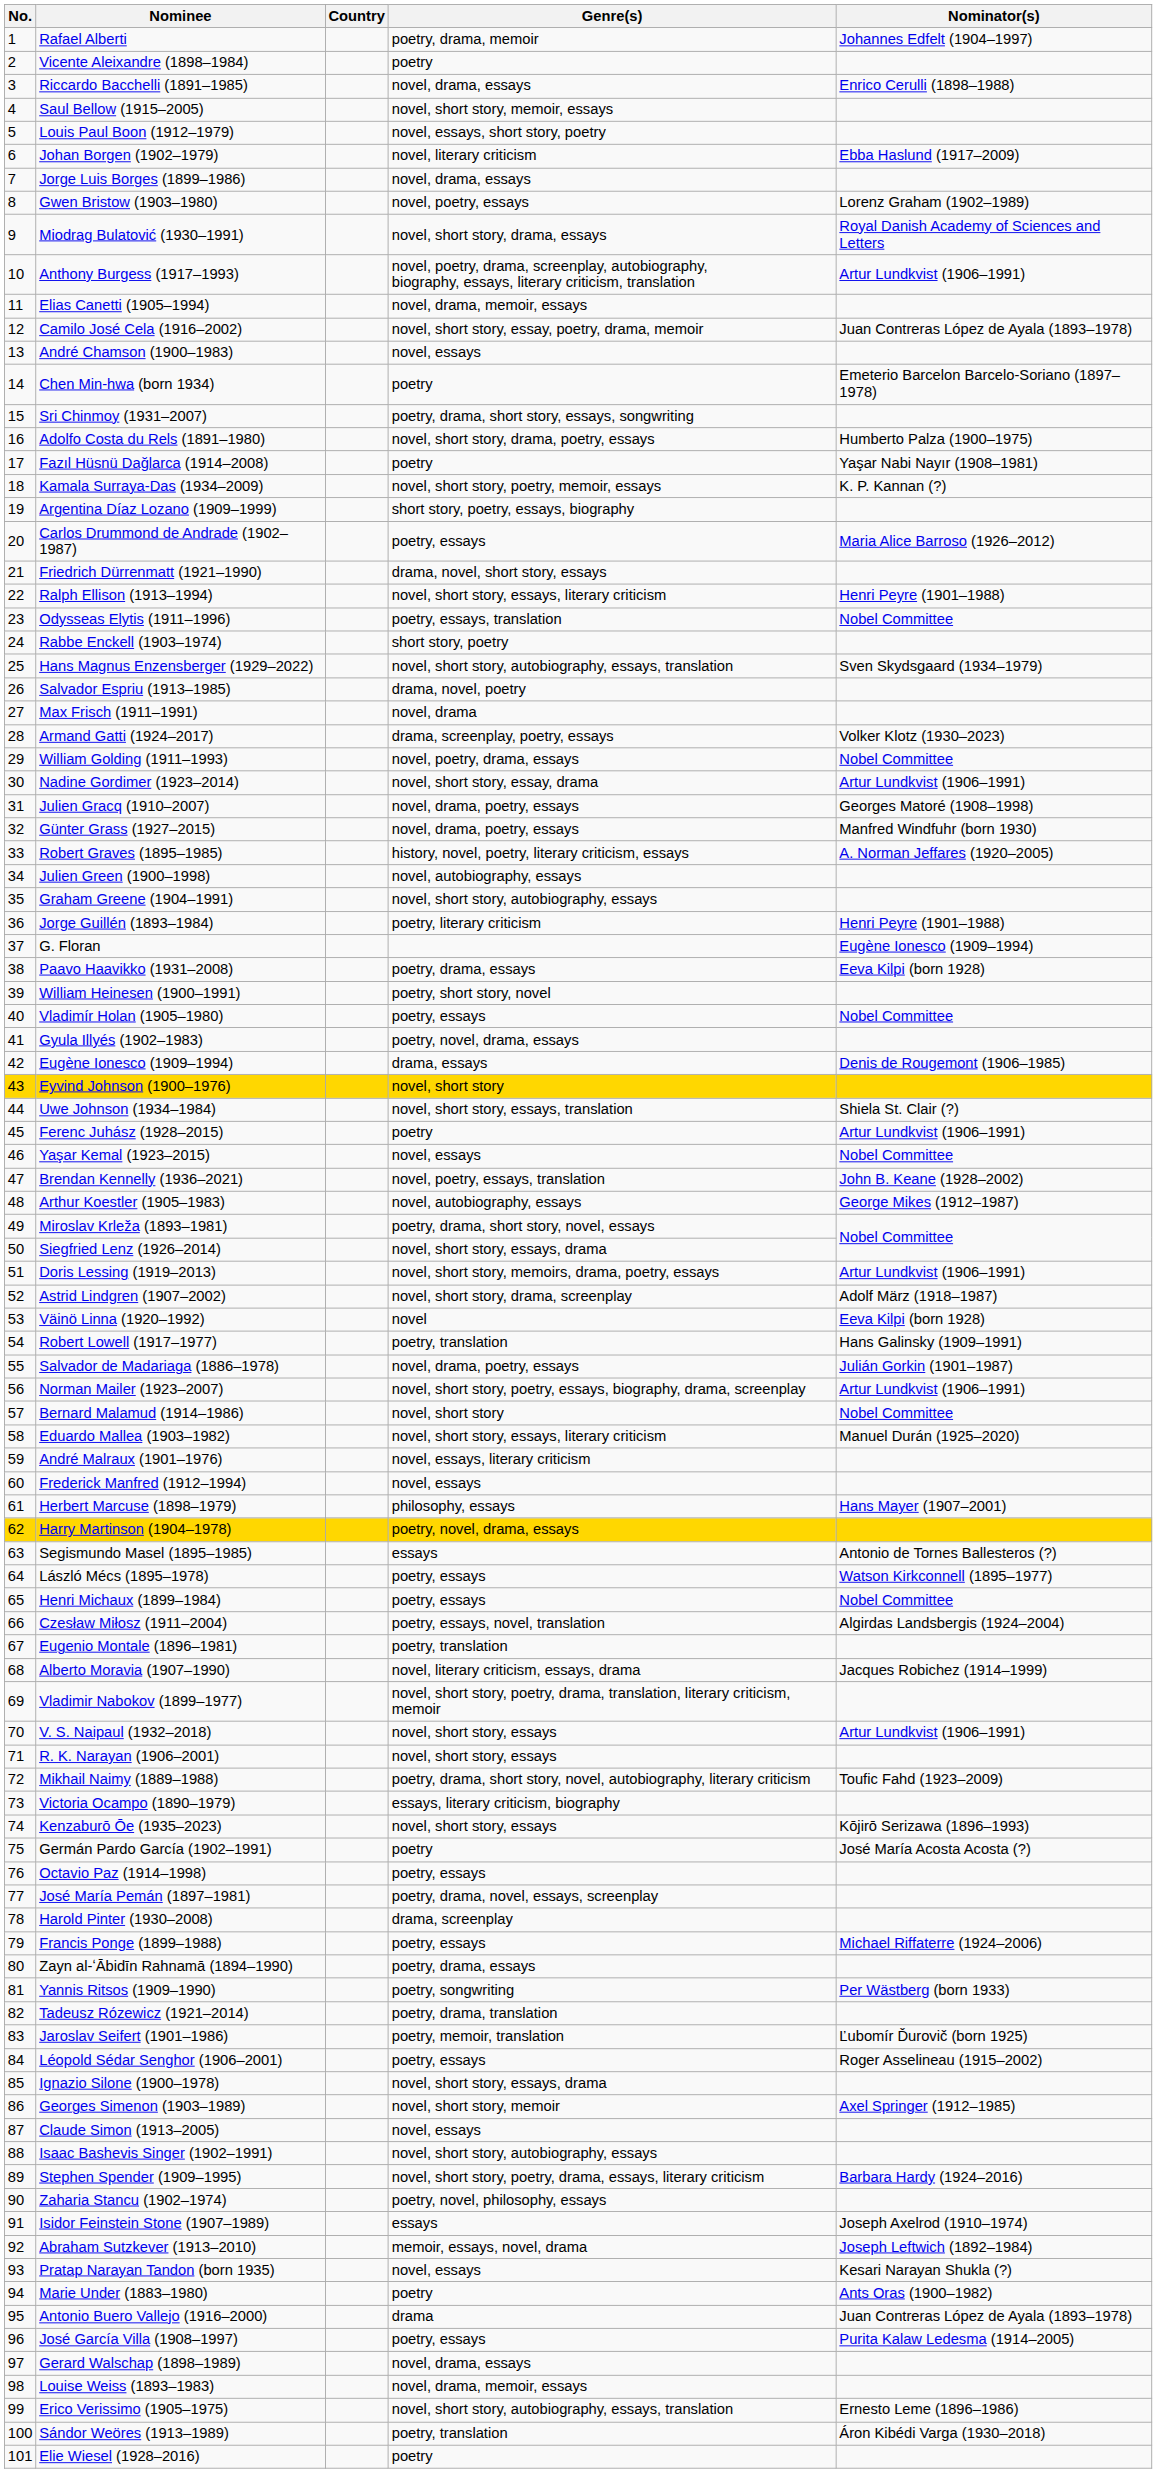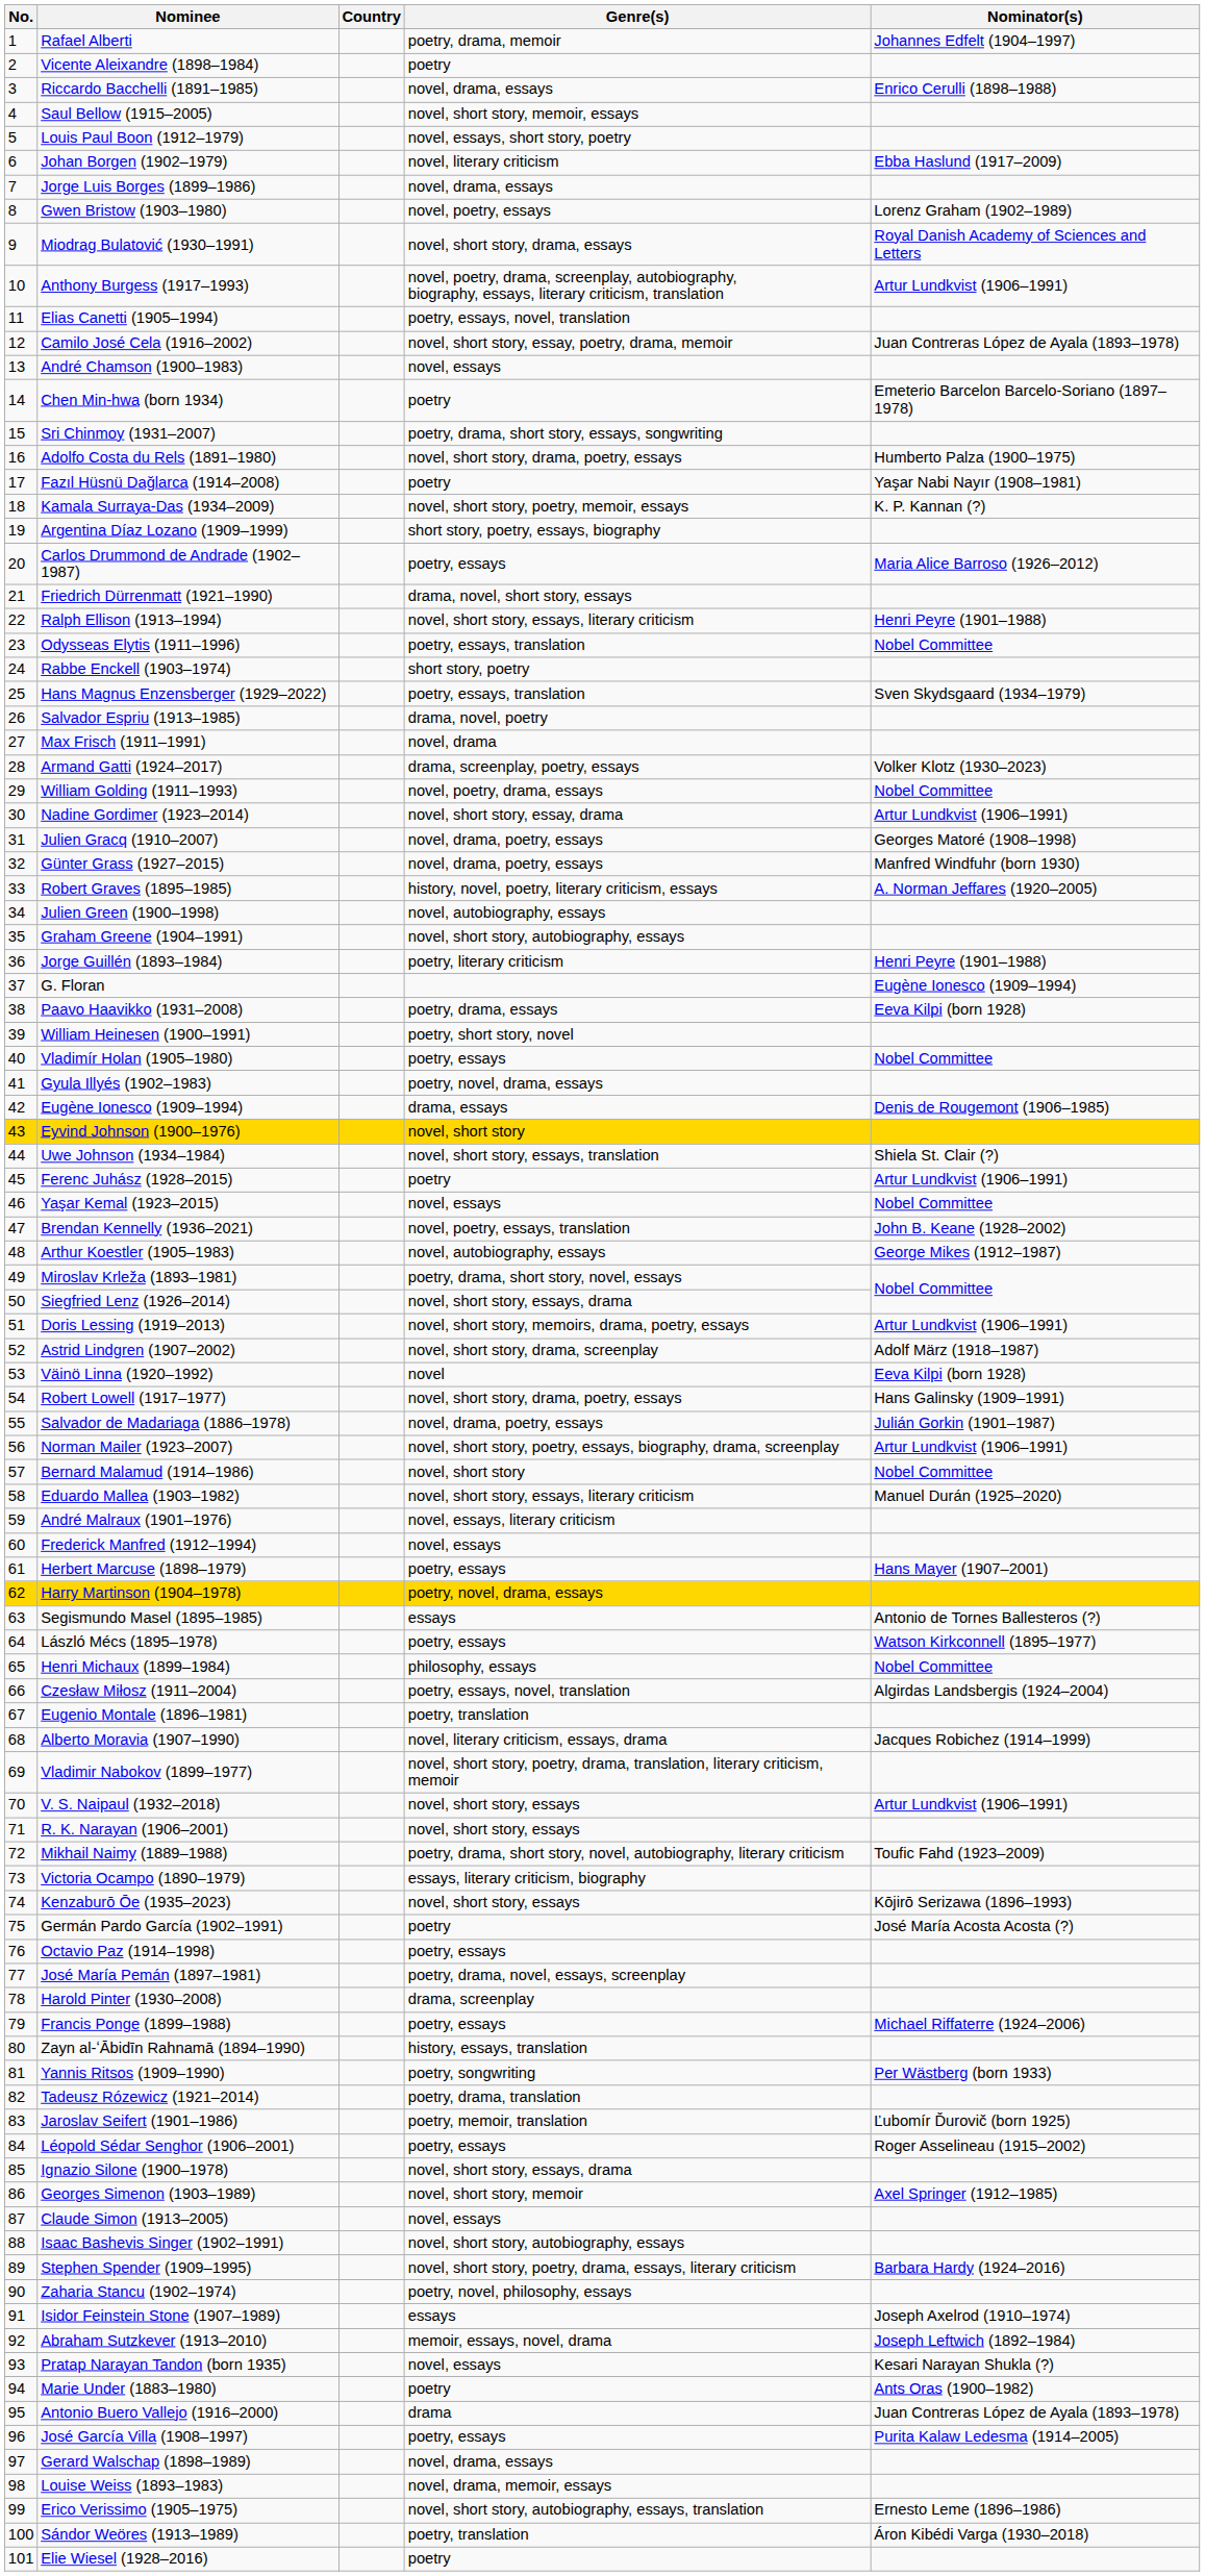Elias Canetti (1905–1994) | Genre(s): novel, drama, memoir, essays -> poetry, essays, novel, translation
Hans Magnus Enzensberger (1929–2022) | Genre(s): novel, short story, autobiography, essays, translation -> poetry, essays, translation
Robert Lowell (1917–1977) | Genre(s): poetry, translation -> novel, short story, drama, poetry, essays
Herbert Marcuse (1898–1979) | Genre(s): philosophy, essays -> poetry, essays
Henri Michaux (1899–1984) | Genre(s): poetry, essays -> philosophy, essays
Zayn al-ʻĀbidīn Rahnamā (1894–1990) | Genre(s): poetry, drama, essays -> history, essays, translation
